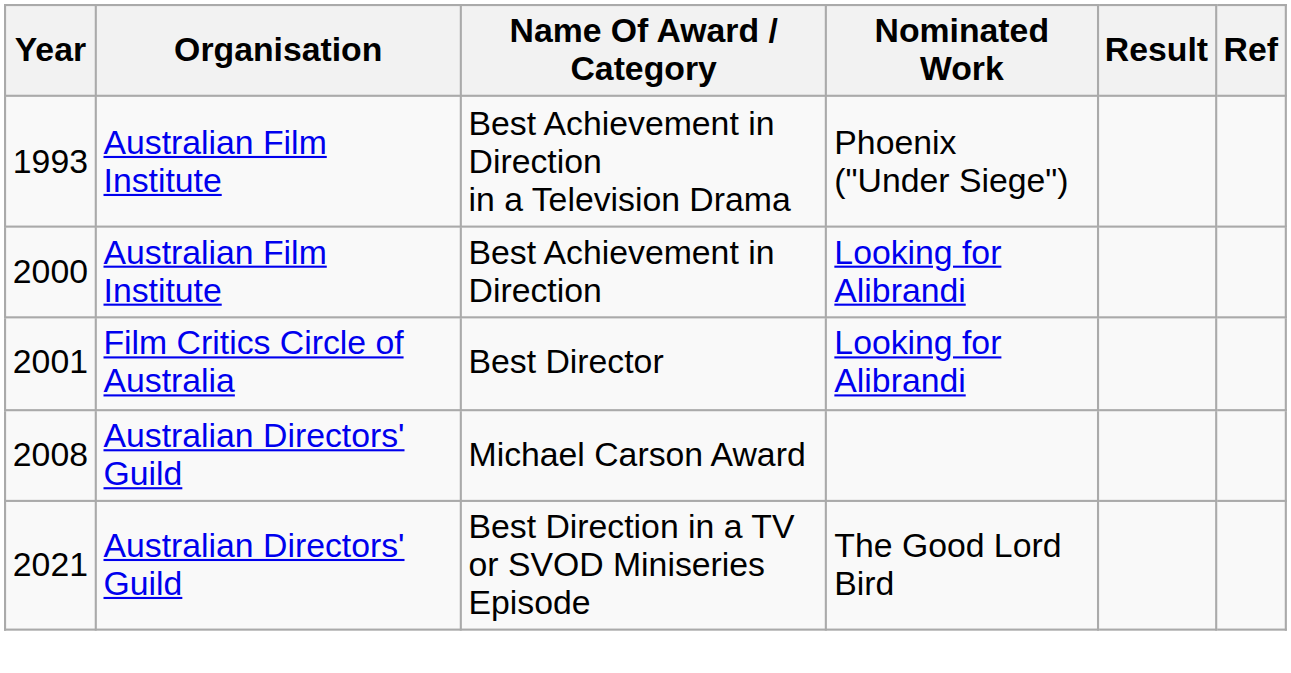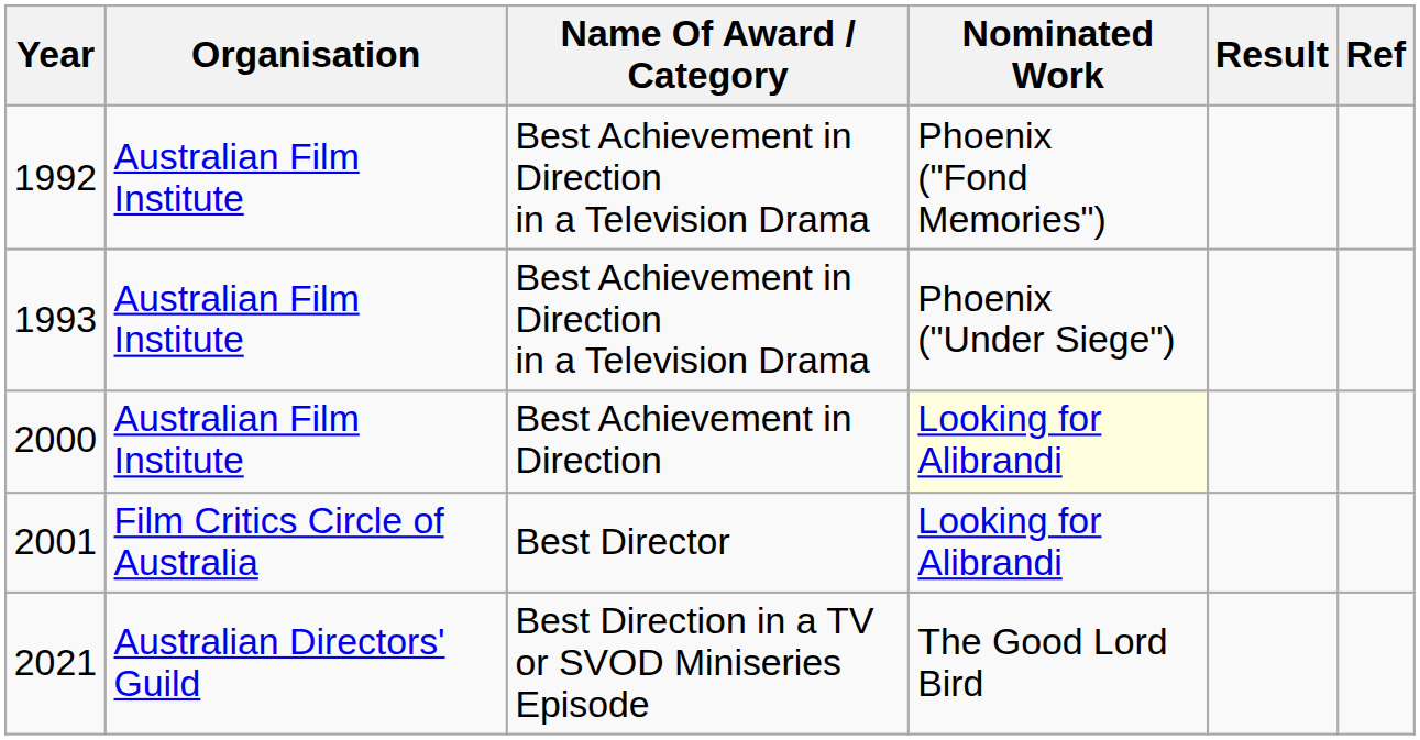+ row: 1992 | Australian Film Institute | Best Achievement in Direction in a Television Drama | Phoenix ("Fond Memories")
2000 | Nominated Work: no background -> lightyellow background
- row: 2008 | Australian Directors' Guild | Michael Carson Award
